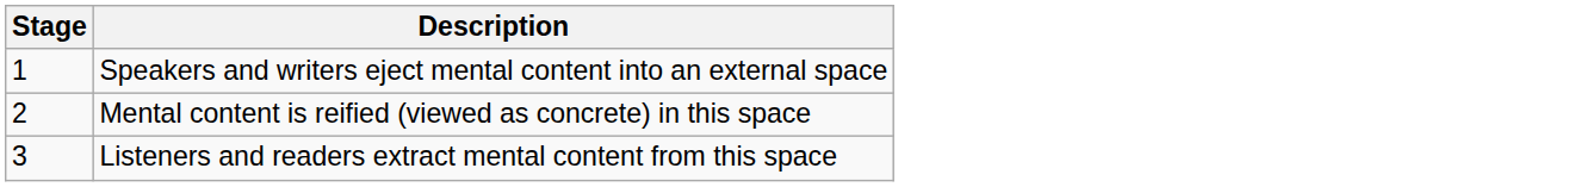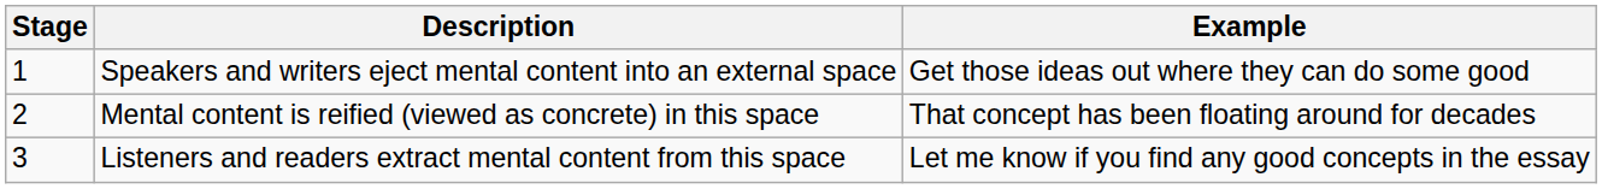+ column: Example | Get those ideas out where they can do some good | That concept has been floating around for decades | Let me know if you find any good concepts in the essay
